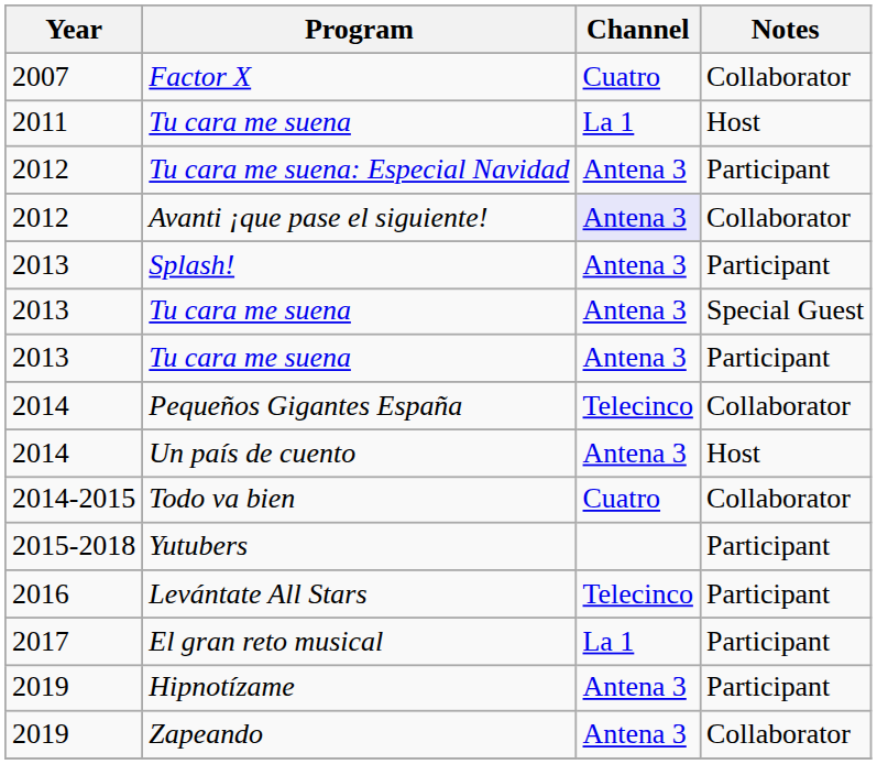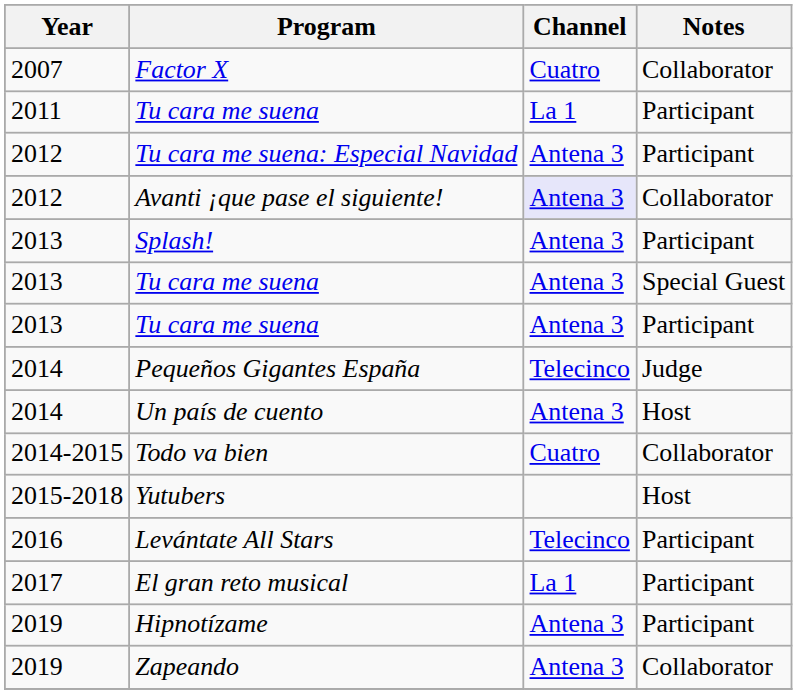2011 / Tu cara me suena | Notes: Host -> Participant
Pequeños Gigantes España | Notes: Collaborator -> Judge
Yutubers | Notes: Participant -> Host
